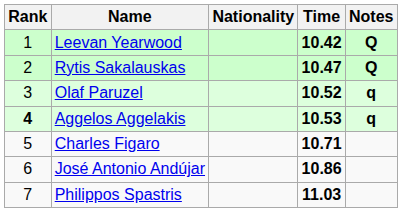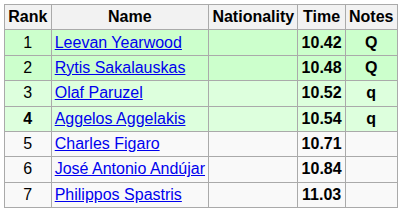Rytis Sakalauskas | Time: 10.47 -> 10.48
Aggelos Aggelakis | Time: 10.53 -> 10.54
José Antonio Andújar | Time: 10.86 -> 10.84
